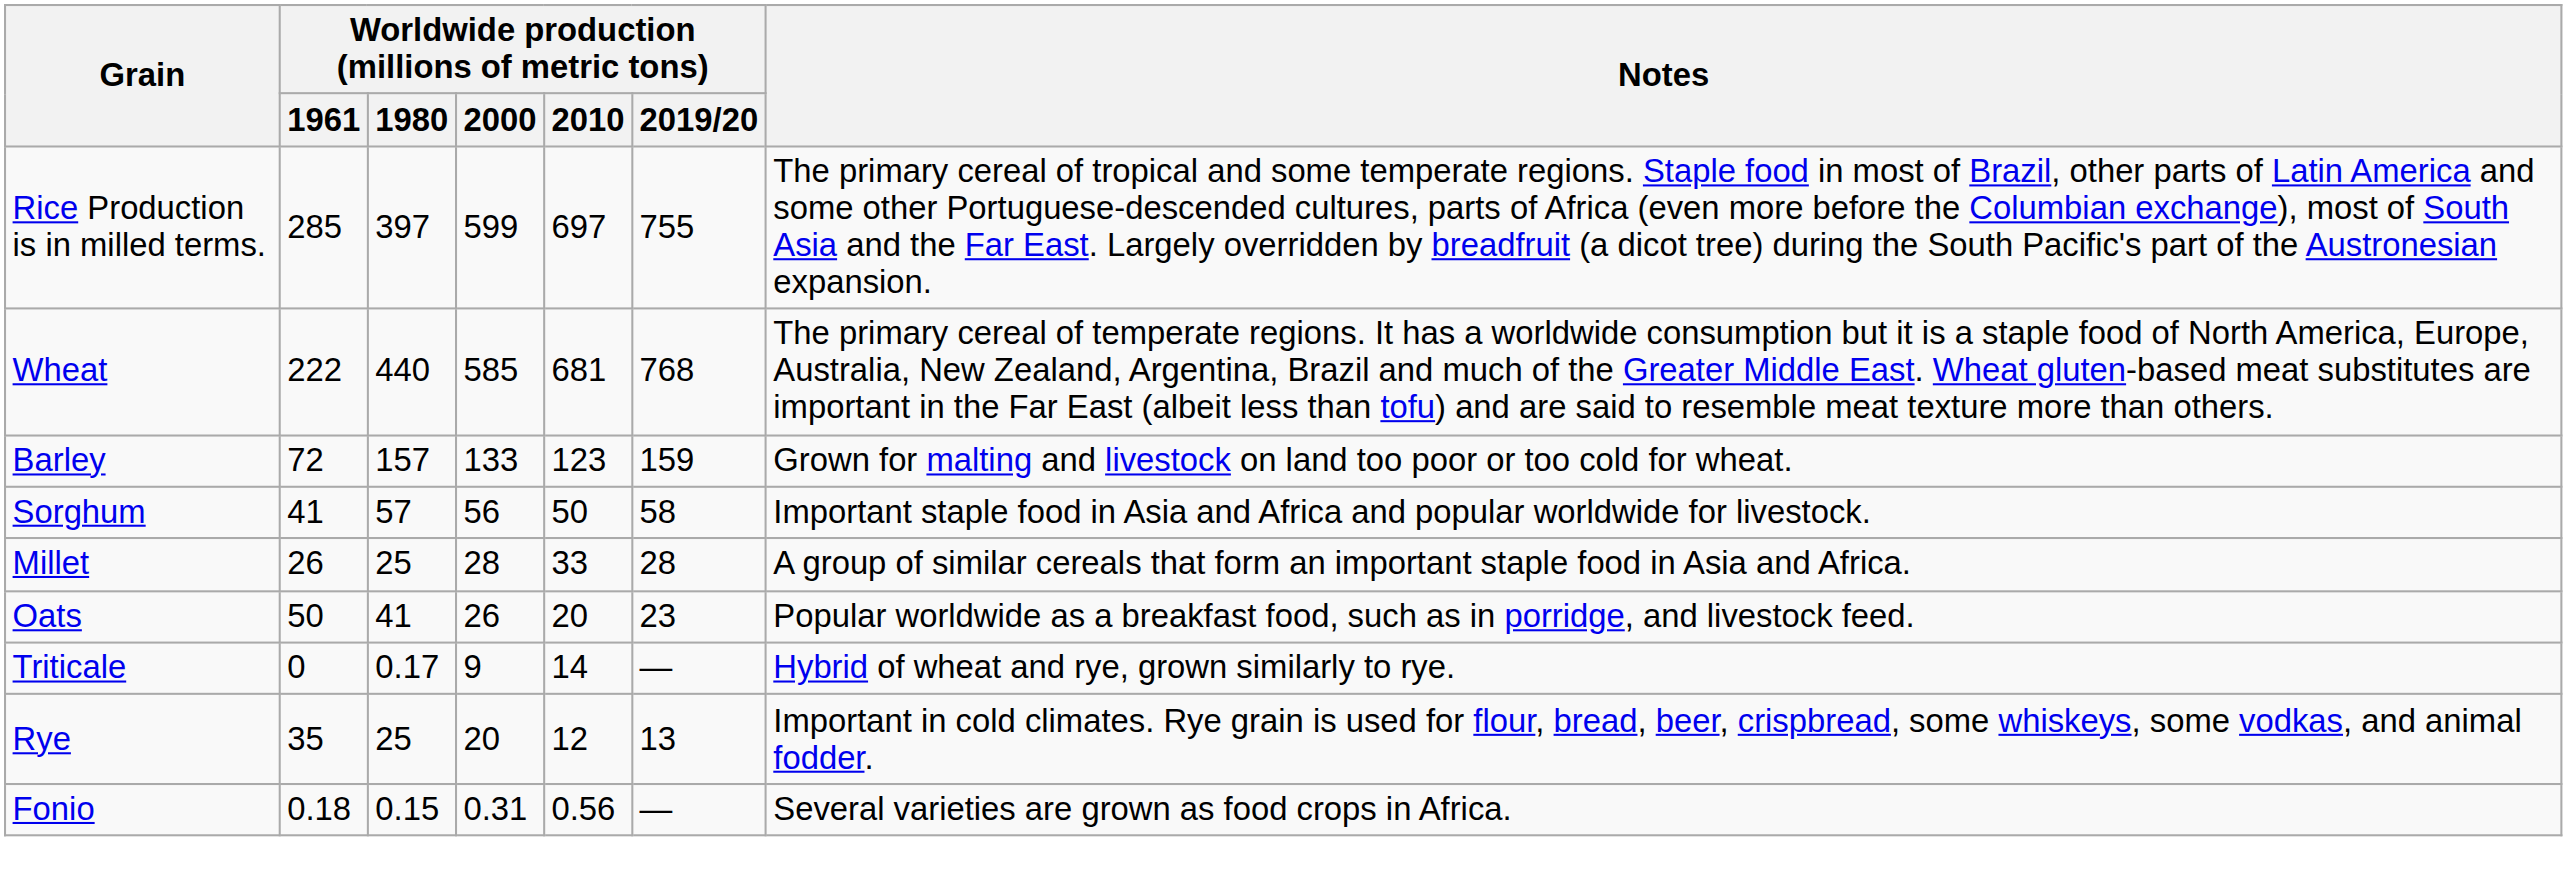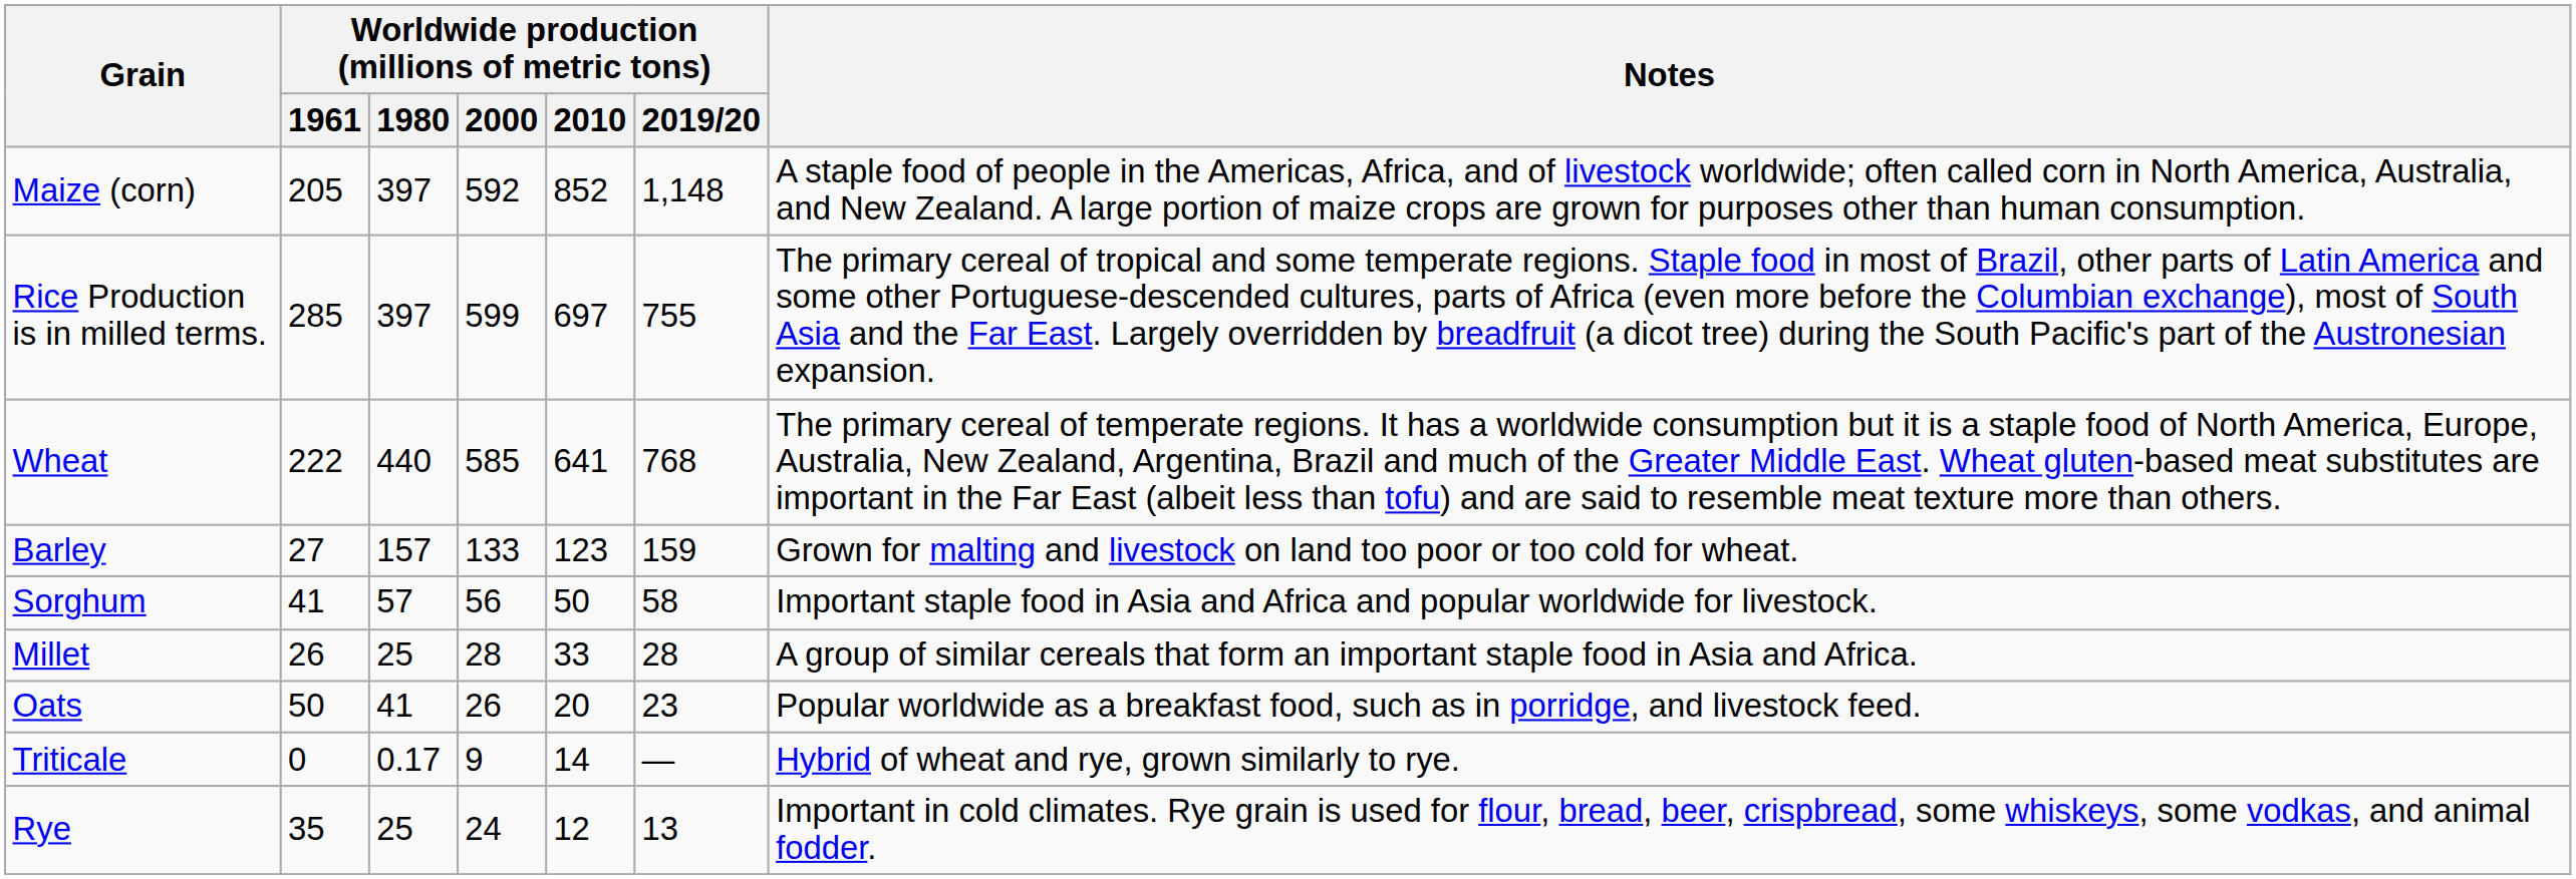+ row: Maize (corn) | 205 | 397 | 592 | 852 | 1,148 | A staple food of people in the Americas, Africa, and of livestock worldwide; often called corn in North America, Australia, and New Zealand. A large portion of maize crops are grown for purposes other than human consumption.
Wheat | Worldwide production (millions of metric tons) / 2010: 681 -> 641
Barley | Worldwide production (millions of metric tons) / 1961: 72 -> 27
Rye | Worldwide production (millions of metric tons) / 2000: 20 -> 24
- row: Fonio | 0.18 | 0.15 | 0.31 | 0.56 | — | Several varieties are grown as food crops in Africa.
